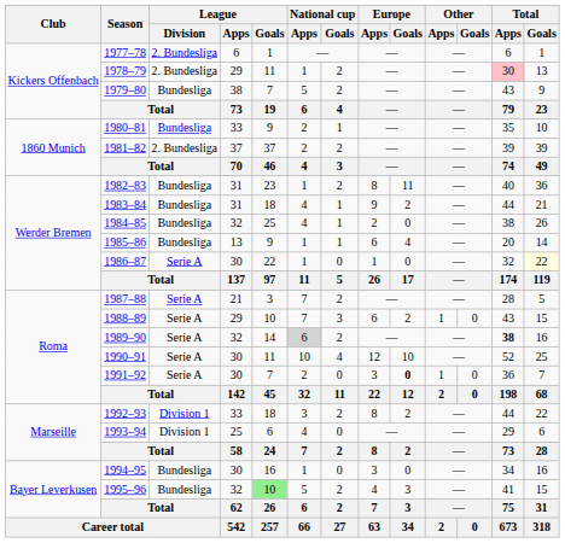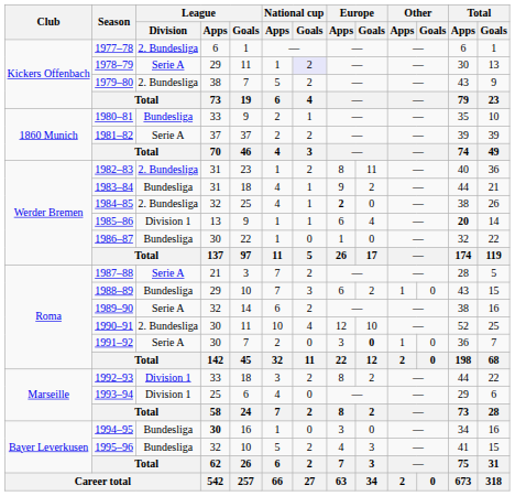1978–79 | League / Division: 2. Bundesliga -> Serie A
1978–79 | National cup / Goals: no background -> lavender background
1978–79 | Total / Apps: pink background -> no background
1979–80 | League / Division: Bundesliga -> 2. Bundesliga
1981–82 | League / Division: 2. Bundesliga -> Serie A
1982–83 | League / Division: Bundesliga -> 2. Bundesliga
1984–85 | League / Division: Bundesliga -> 2. Bundesliga
1984–85 | Europe / Apps: normal -> bold
1985–86 | League / Division: Bundesliga -> Division 1
1985–86 | Total / Apps: normal -> bold
1986–87 | League / Division: Serie A -> Bundesliga
1986–87 | Total / Goals: lightyellow background -> no background
1988–89 | League / Division: Serie A -> Bundesliga
1989–90 | National cup / Apps: lightgrey background -> no background
1989–90 | Total / Apps: bold -> normal
1990–91 | League / Division: Serie A -> 2. Bundesliga
1994–95 | League / Apps: normal -> bold
1995–96 | League / Goals: lightgreen background -> no background
